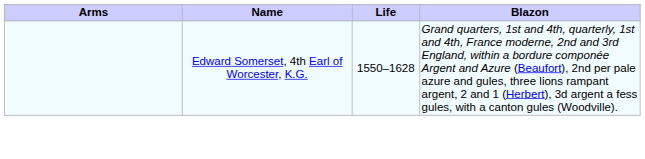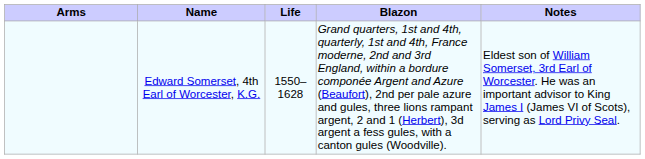+ column: Notes | Eldest son of William Somerset, 3rd Earl of Worcester. He was an important advisor to King James I (James VI of Scots), serving as Lord Privy Seal.
